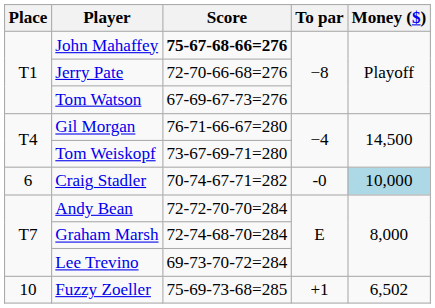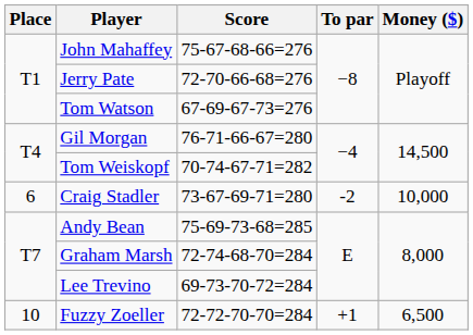John Mahaffey | Score: bold -> normal
Tom Weiskopf | Score: 73-67-69-71=280 -> 70-74-67-71=282
Craig Stadler | Score: 70-74-67-71=282 -> 73-67-69-71=280
Craig Stadler | To par: -0 -> -2
Craig Stadler | Money ($): lightblue background -> no background
Andy Bean | Score: 72-72-70-70=284 -> 75-69-73-68=285
Fuzzy Zoeller | Score: 75-69-73-68=285 -> 72-72-70-70=284
Fuzzy Zoeller | Money ($): 6,502 -> 6,500
